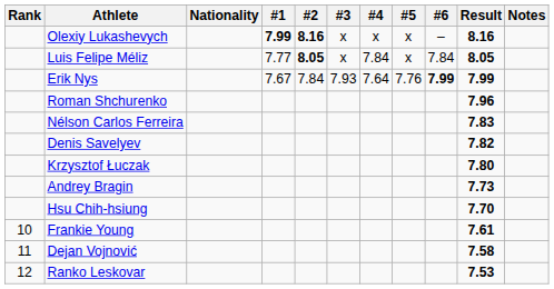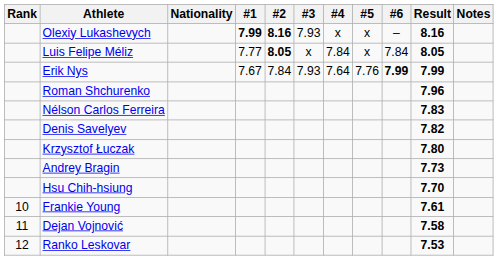Olexiy Lukashevych | #3: x -> 7.93
